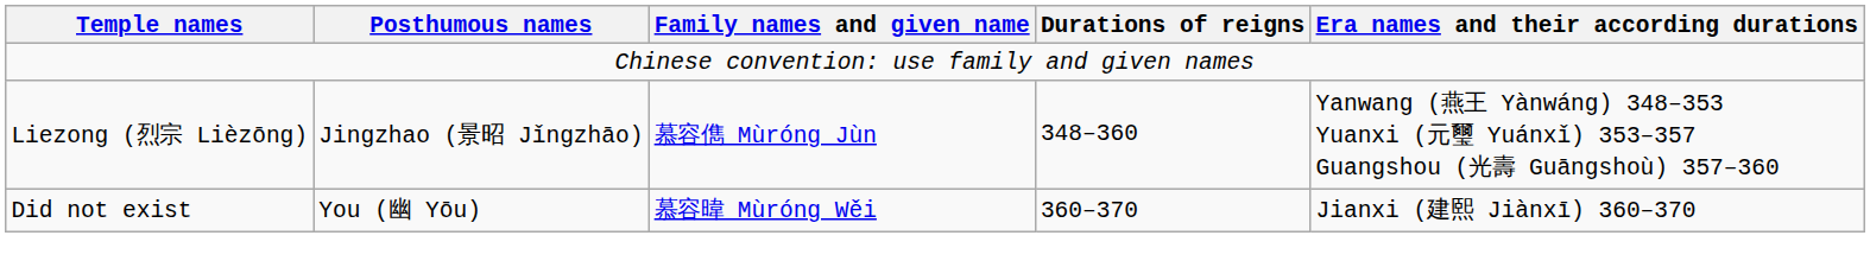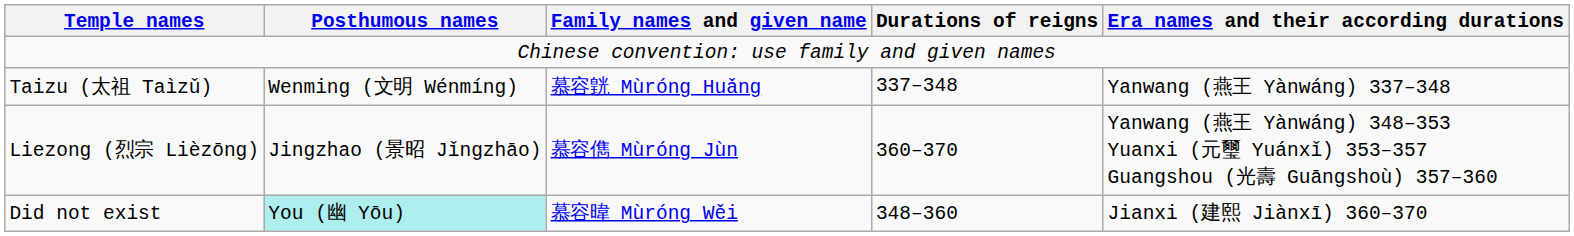+ row: Taizu (太祖 Taìzǔ) | Wenming (文明 Wénmíng) | 慕容皝 Mùróng Huǎng | 337–348 | Yanwang (燕王 Yànwáng) 337–348
Liezong (烈宗 Lièzōng) | Durations of reigns: 348–360 -> 360–370
Did not exist | Posthumous names: no background -> paleturquoise background
Did not exist | Durations of reigns: 360–370 -> 348–360
